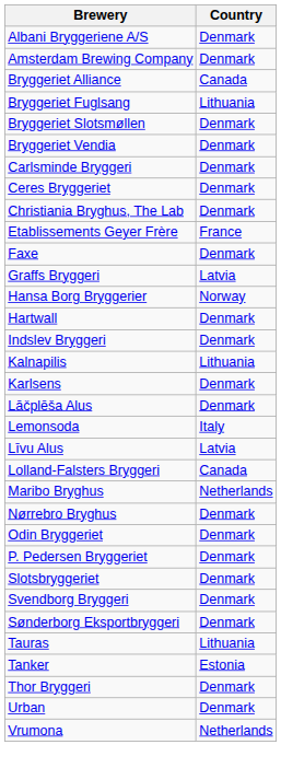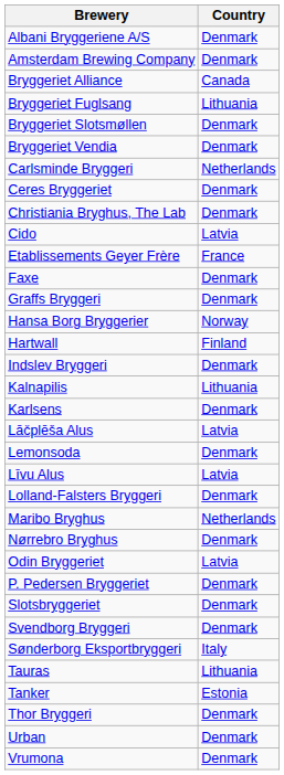Carlsminde Bryggeri | Country: Denmark -> Netherlands
+ row: Cido | Latvia
Graffs Bryggeri | Country: Latvia -> Denmark
Hartwall | Country: Denmark -> Finland
Lāčplēša Alus | Country: Denmark -> Latvia
Lemonsoda | Country: Italy -> Denmark
Lolland-Falsters Bryggeri | Country: Canada -> Denmark
Odin Bryggeriet | Country: Denmark -> Latvia
Sønderborg Eksportbryggeri | Country: Denmark -> Italy
Vrumona | Country: Netherlands -> Denmark
